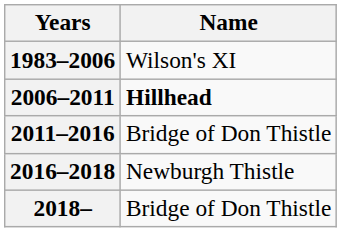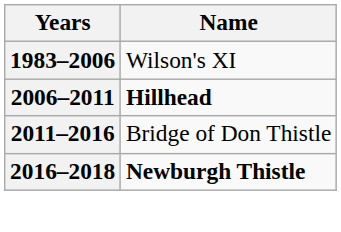2016–2018 | Name: normal -> bold
- row: 2018– | Bridge of Don Thistle
